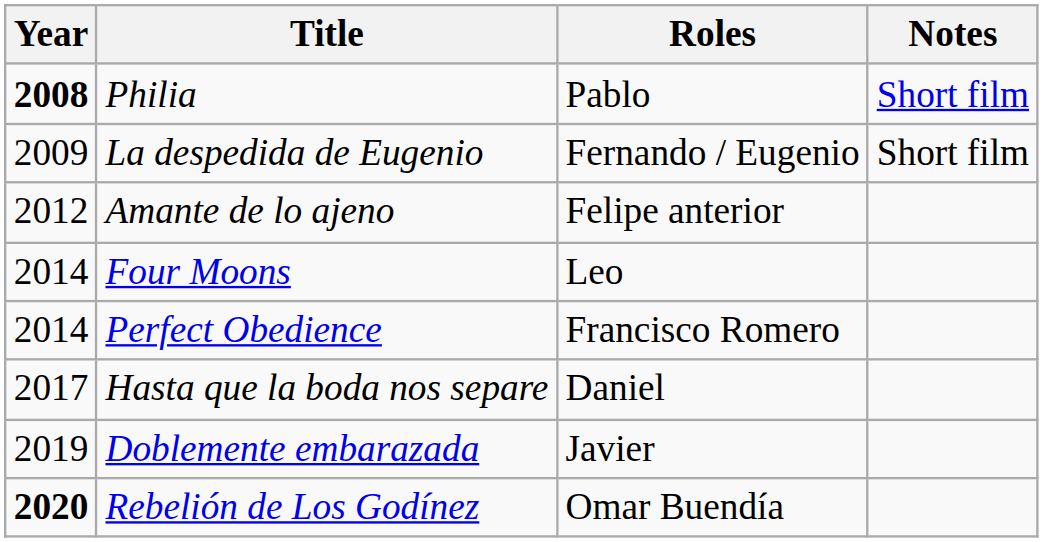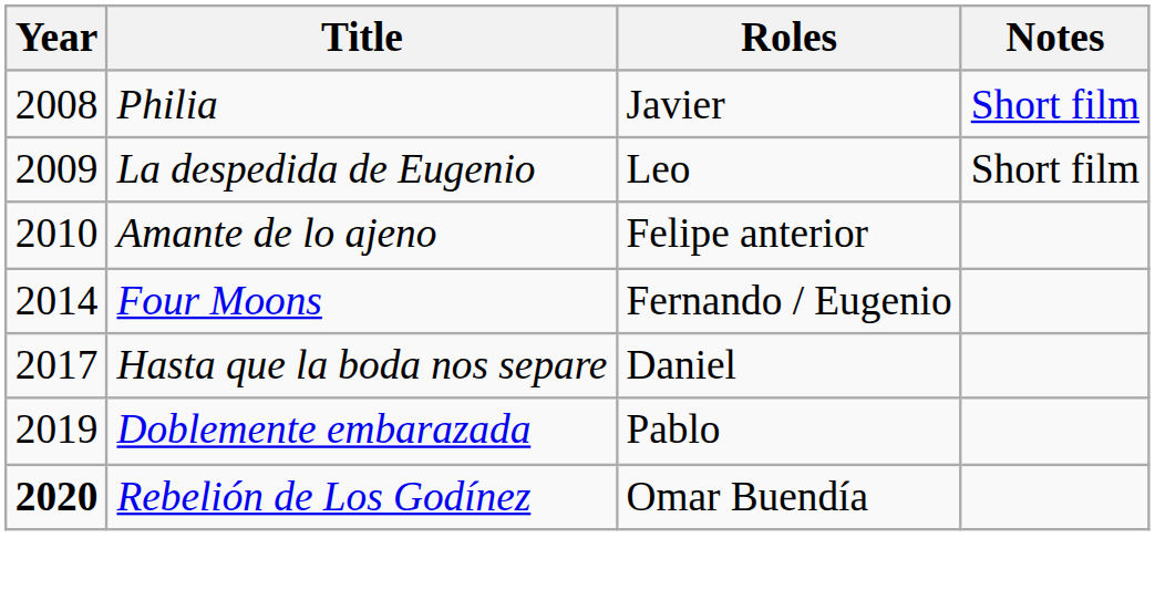Philia | Year: bold -> normal
Philia | Roles: Pablo -> Javier
La despedida de Eugenio | Roles: Fernando / Eugenio -> Leo
Amante de lo ajeno | Year: 2012 -> 2010
Four Moons | Roles: Leo -> Fernando / Eugenio
- row: 2014 | Perfect Obedience | Francisco Romero
Doblemente embarazada | Roles: Javier -> Pablo
